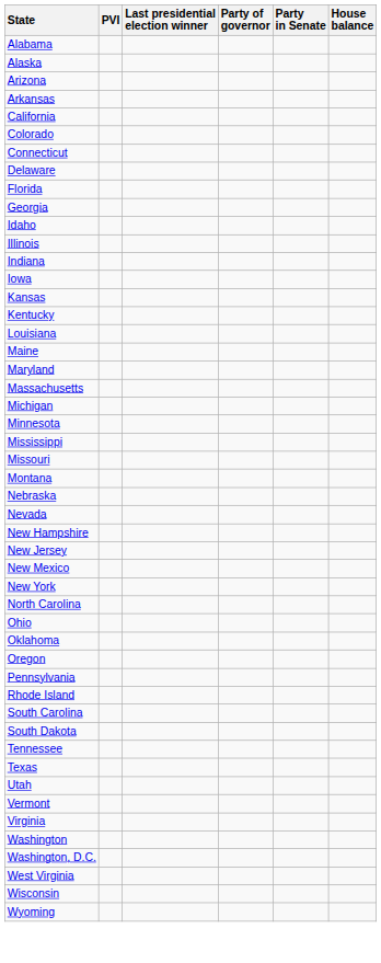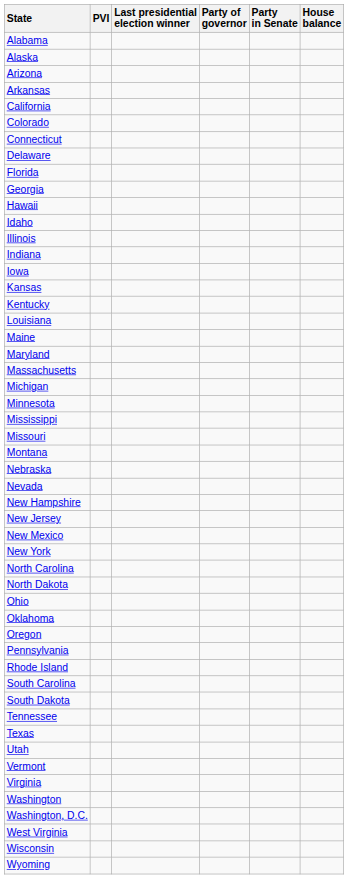+ row: Hawaii
+ row: North Dakota
